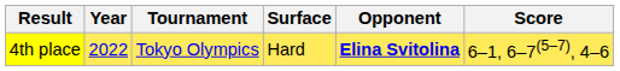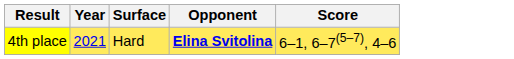- column: Tournament | Tokyo Olympics
4th place | Year: 2022 -> 2021
